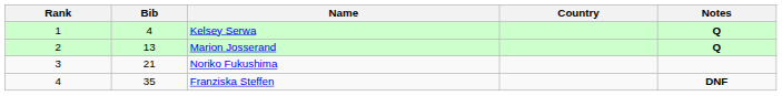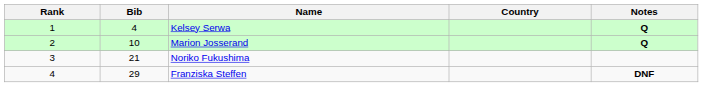Marion Josserand | Bib: 13 -> 10
Franziska Steffen | Bib: 35 -> 29
